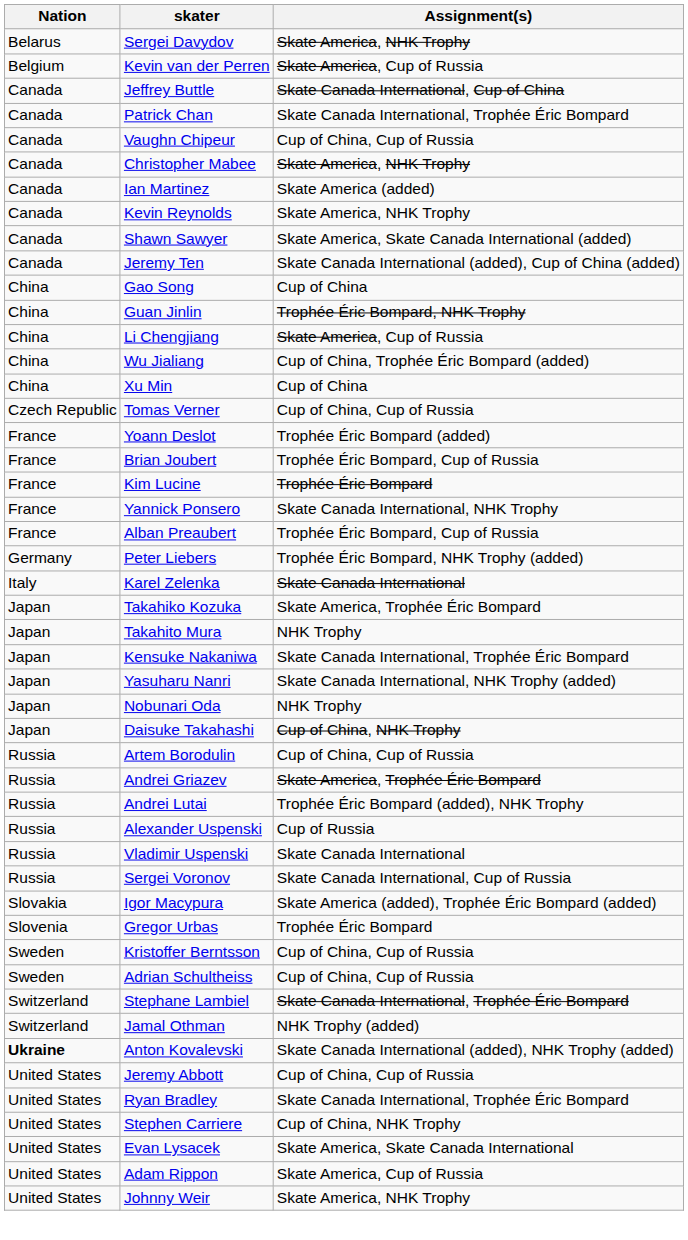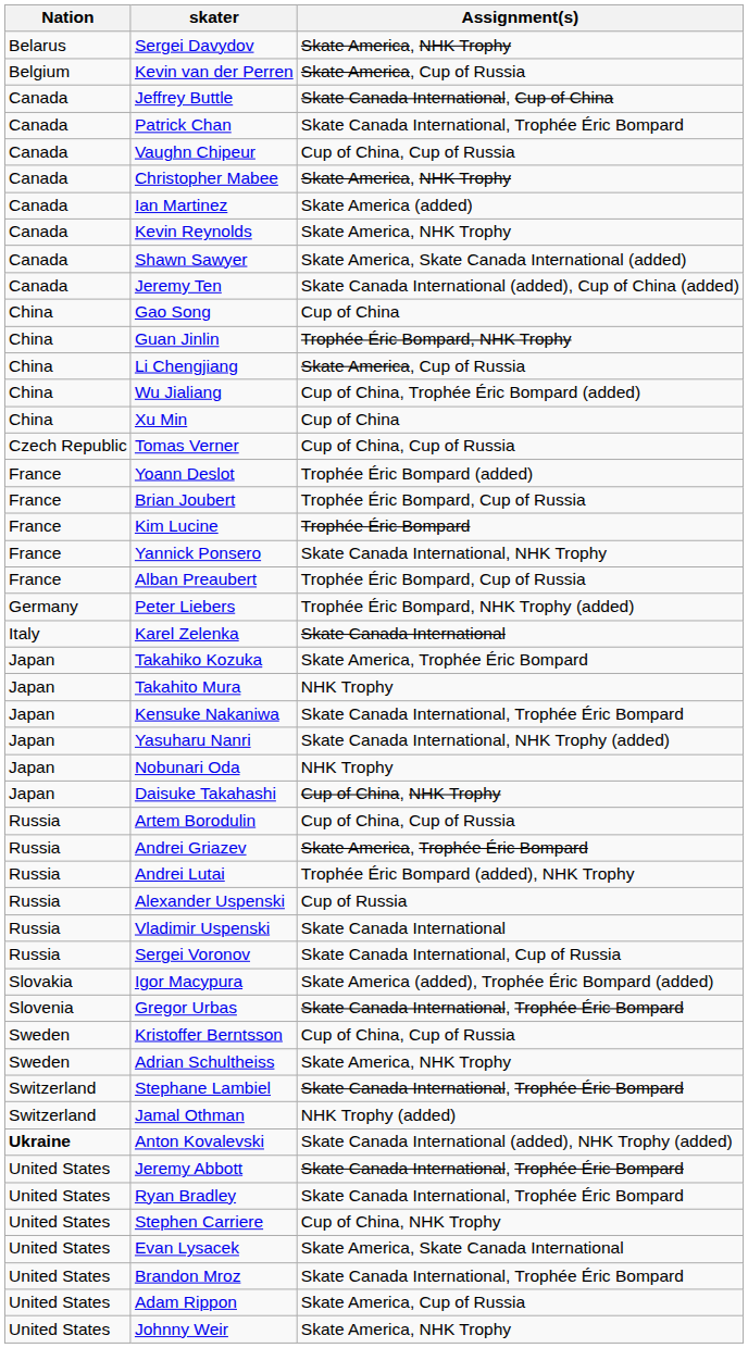Gregor Urbas | Assignment(s): Trophée Éric Bompard -> Skate Canada International, Trophée Éric Bompard
Adrian Schultheiss | Assignment(s): Cup of China, Cup of Russia -> Skate America, NHK Trophy
Jeremy Abbott | Assignment(s): Cup of China, Cup of Russia -> Skate Canada International, Trophée Éric Bompard
+ row: United States | Brandon Mroz | Skate Canada International, Trophée Éric Bompard
